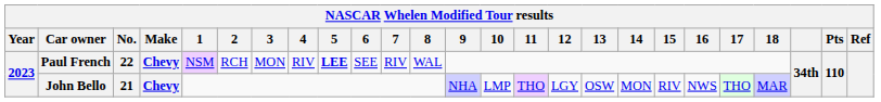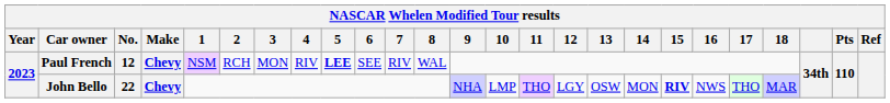Paul French | No.: 22 -> 12
John Bello | No.: 21 -> 22
John Bello | 15: normal -> bold
